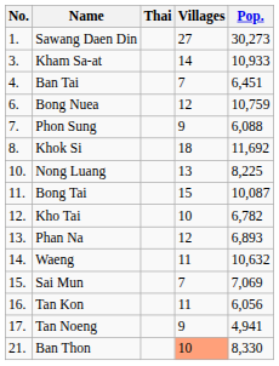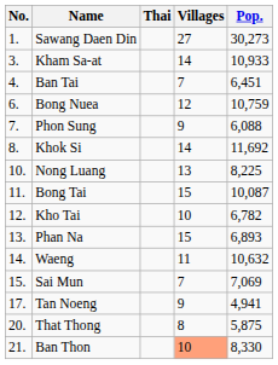Khok Si | Villages: 18 -> 14
Phan Na | Villages: 12 -> 15
- row: 16. | Tan Kon | 11 | 6,056
+ row: 20. | That Thong | 8 | 5,875
